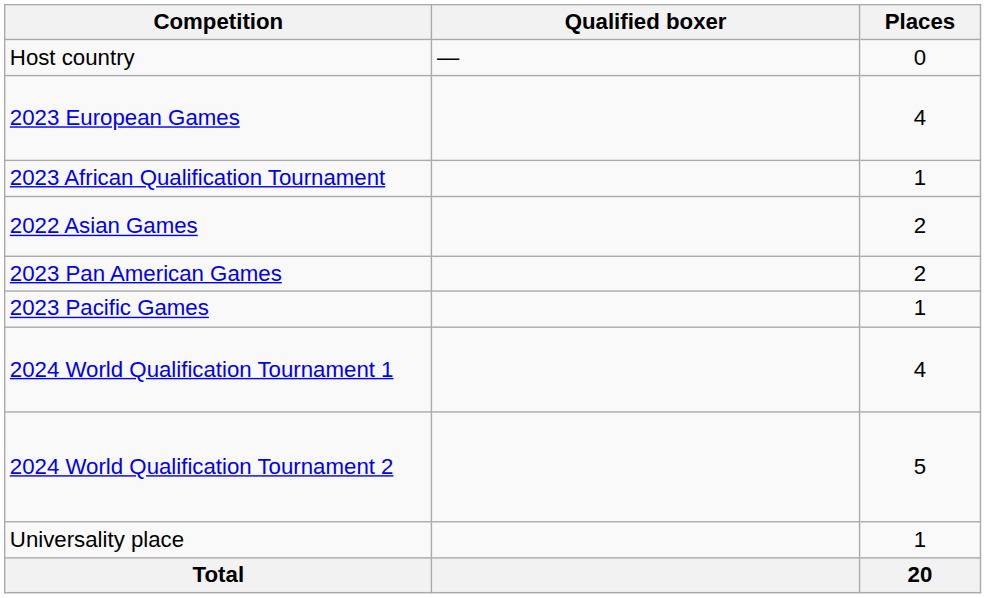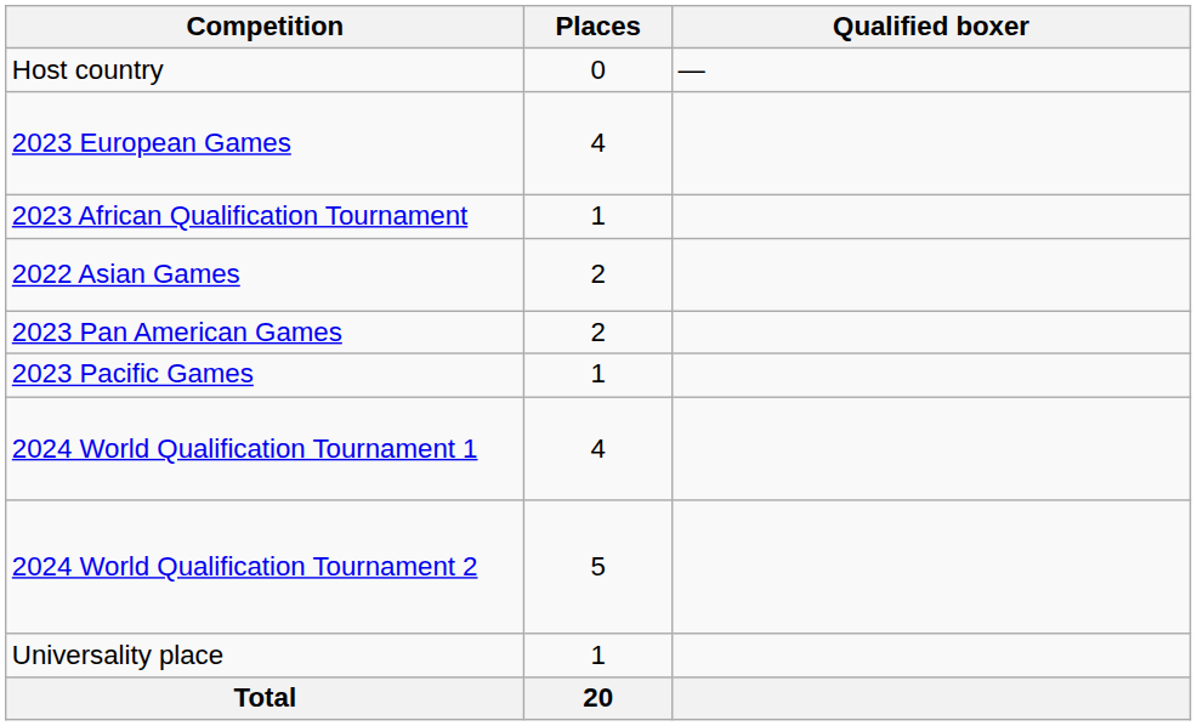columns swapped: Places <-> Qualified boxer
